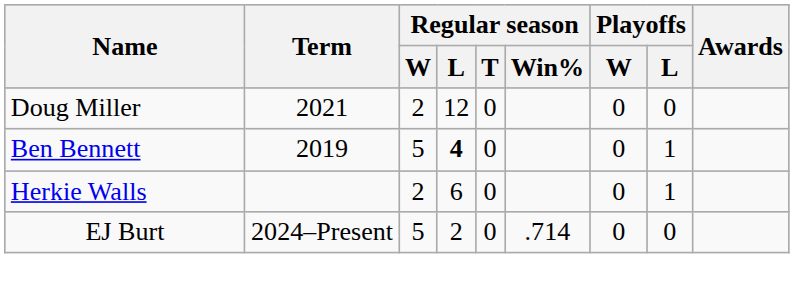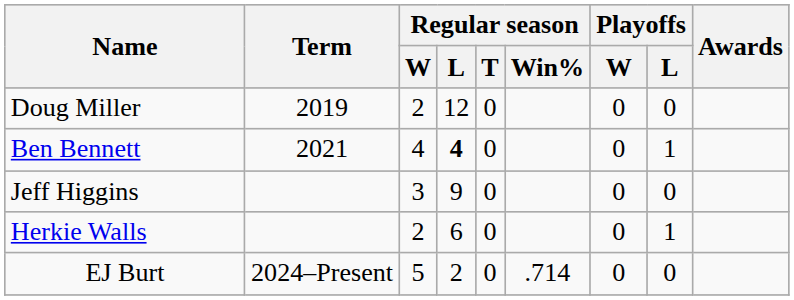Doug Miller | Term: 2021 -> 2019
Ben Bennett | Term: 2019 -> 2021
Ben Bennett | Regular season / W: 5 -> 4
+ row: Jeff Higgins | 3 | 9 | 0 | 0 | 0
